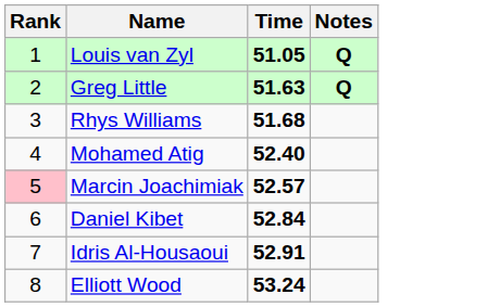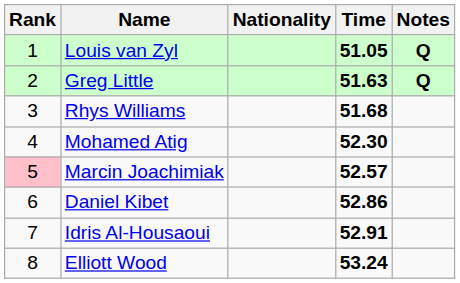+ column: Nationality
Mohamed Atig | Time: 52.40 -> 52.30
Daniel Kibet | Time: 52.84 -> 52.86
